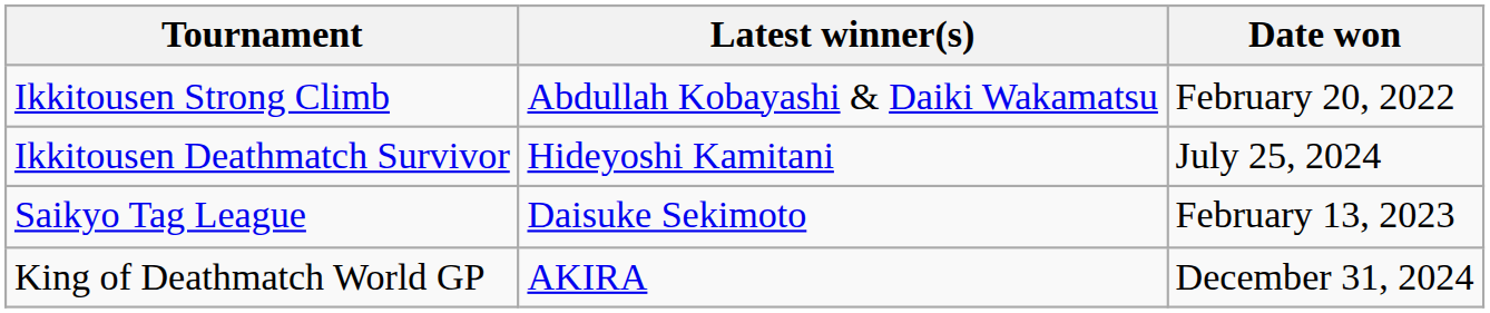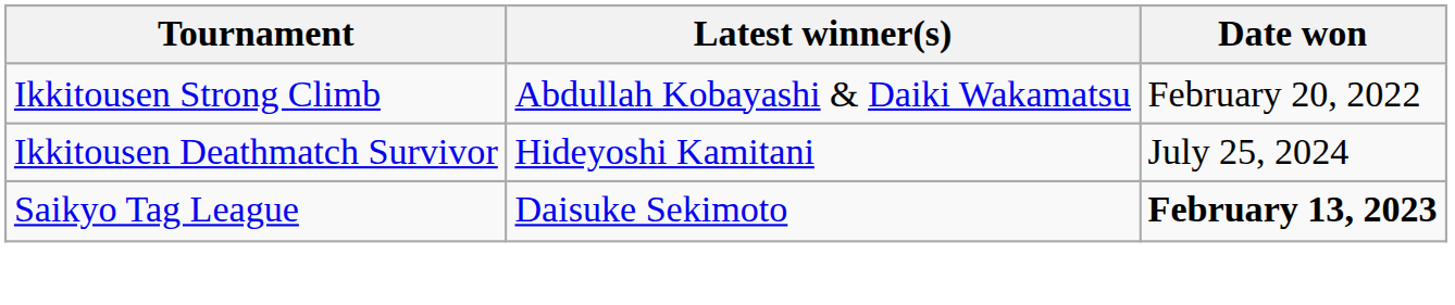Saikyo Tag League | Date won: normal -> bold
- row: King of Deathmatch World GP | AKIRA | December 31, 2024
